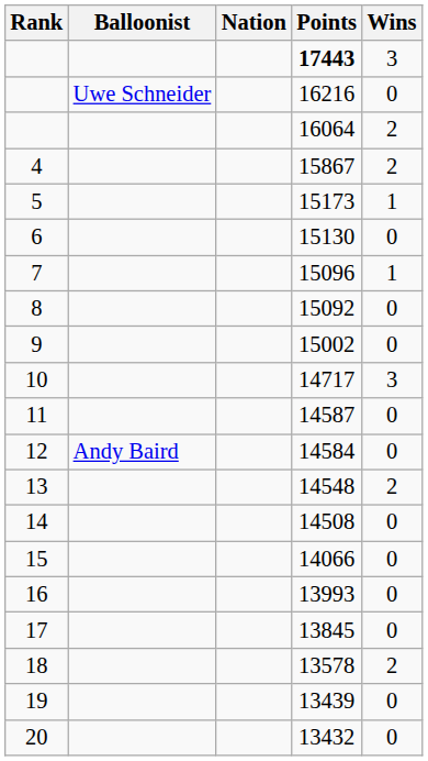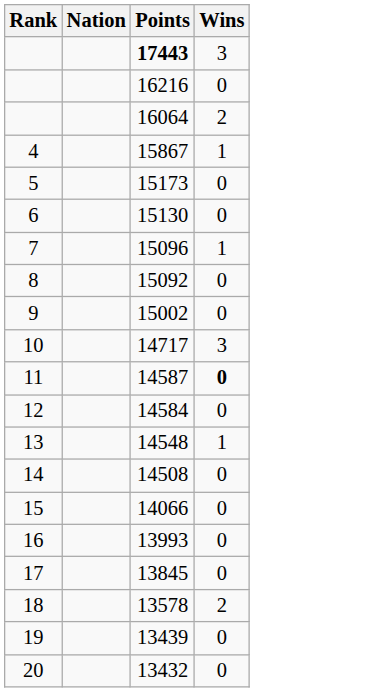- column: Balloonist | Uwe Schneider | Andy Baird
15867 | Wins: 2 -> 1
15173 | Wins: 1 -> 0
14587 | Wins: normal -> bold
14548 | Wins: 2 -> 1
